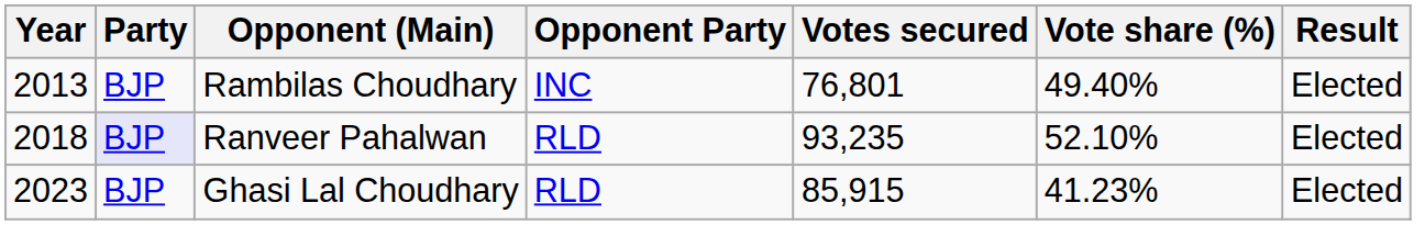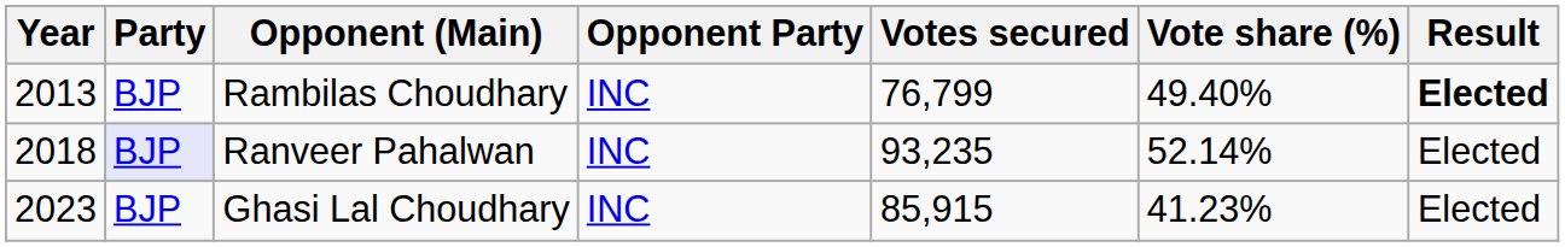Rambilas Choudhary | Votes secured: 76,801 -> 76,799
Rambilas Choudhary | Result: normal -> bold
Ranveer Pahalwan | Opponent Party: RLD -> INC
Ranveer Pahalwan | Vote share (%): 52.10% -> 52.14%
Ghasi Lal Choudhary | Opponent Party: RLD -> INC
